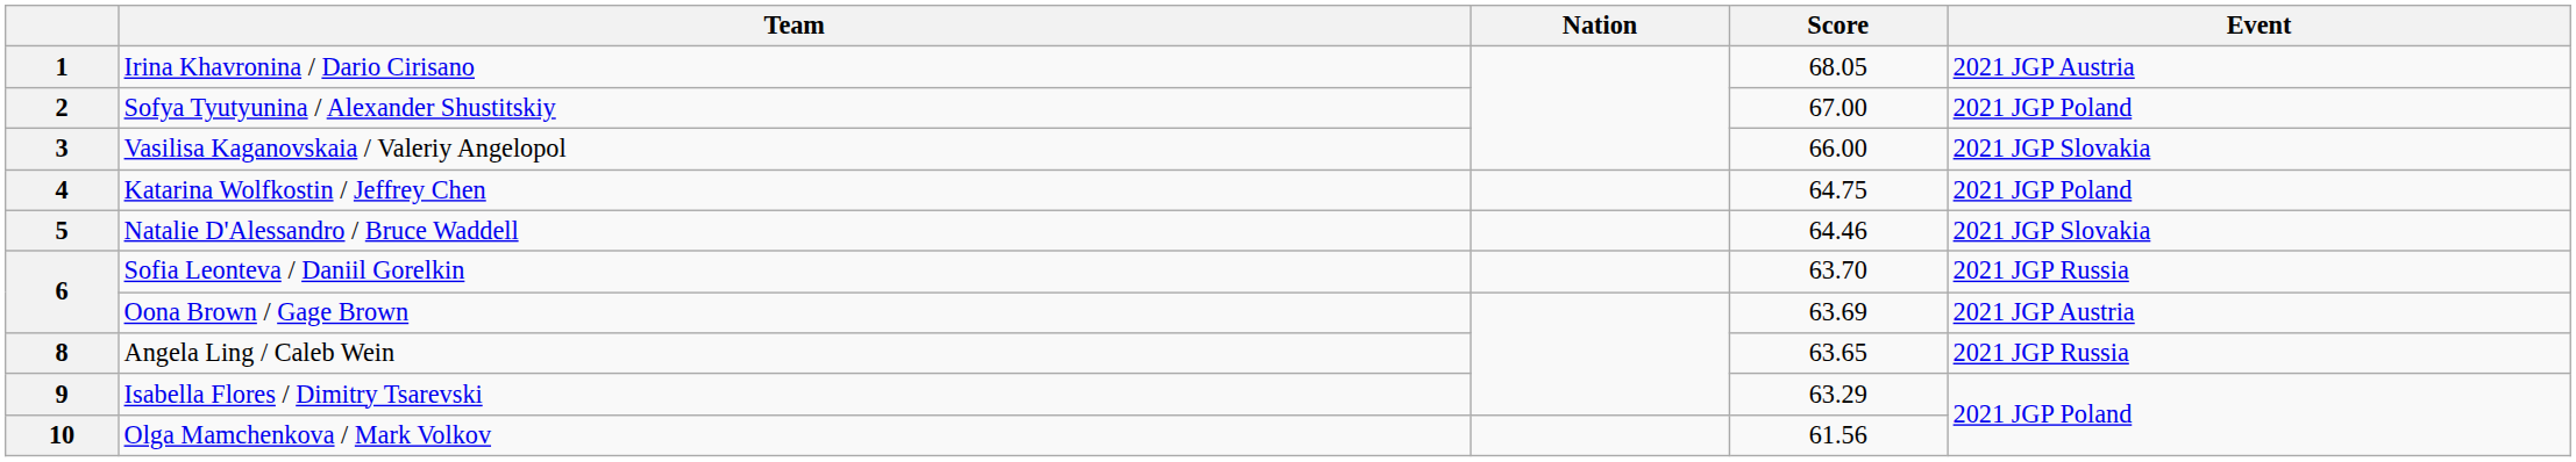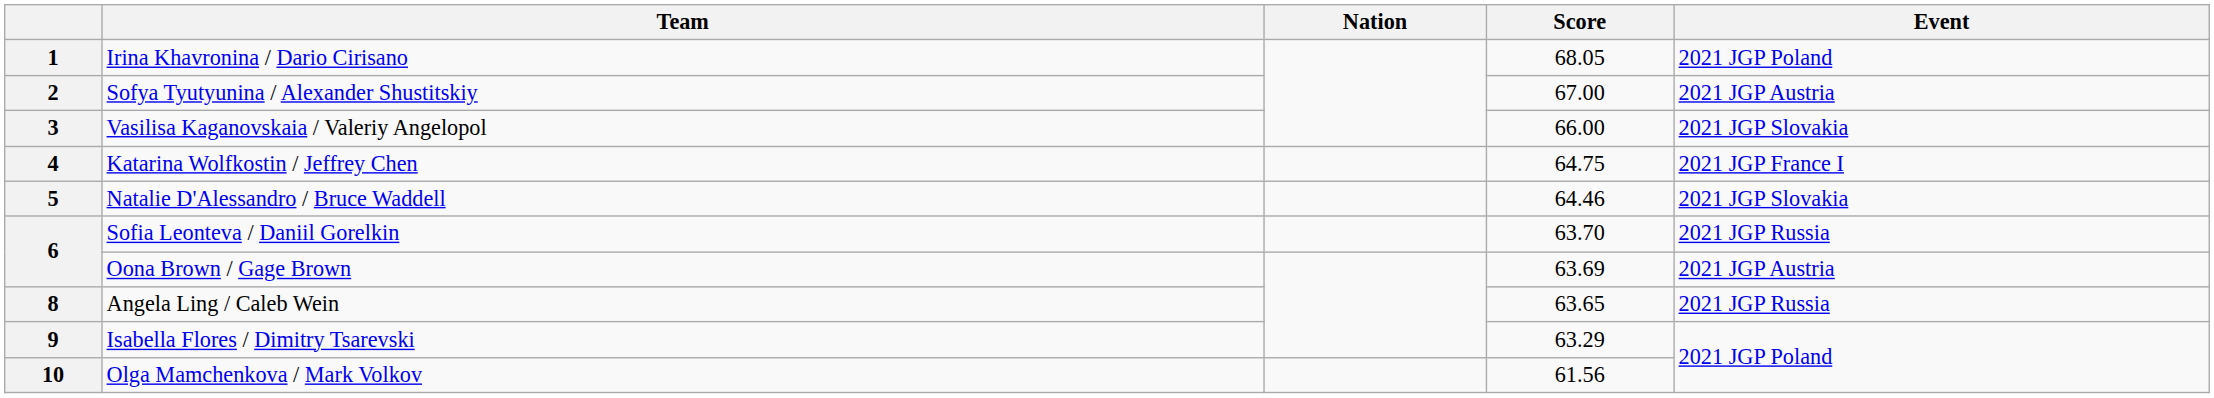1 | Event: 2021 JGP Austria -> 2021 JGP Poland
2 | Event: 2021 JGP Poland -> 2021 JGP Austria
4 | Event: 2021 JGP Poland -> 2021 JGP France I
